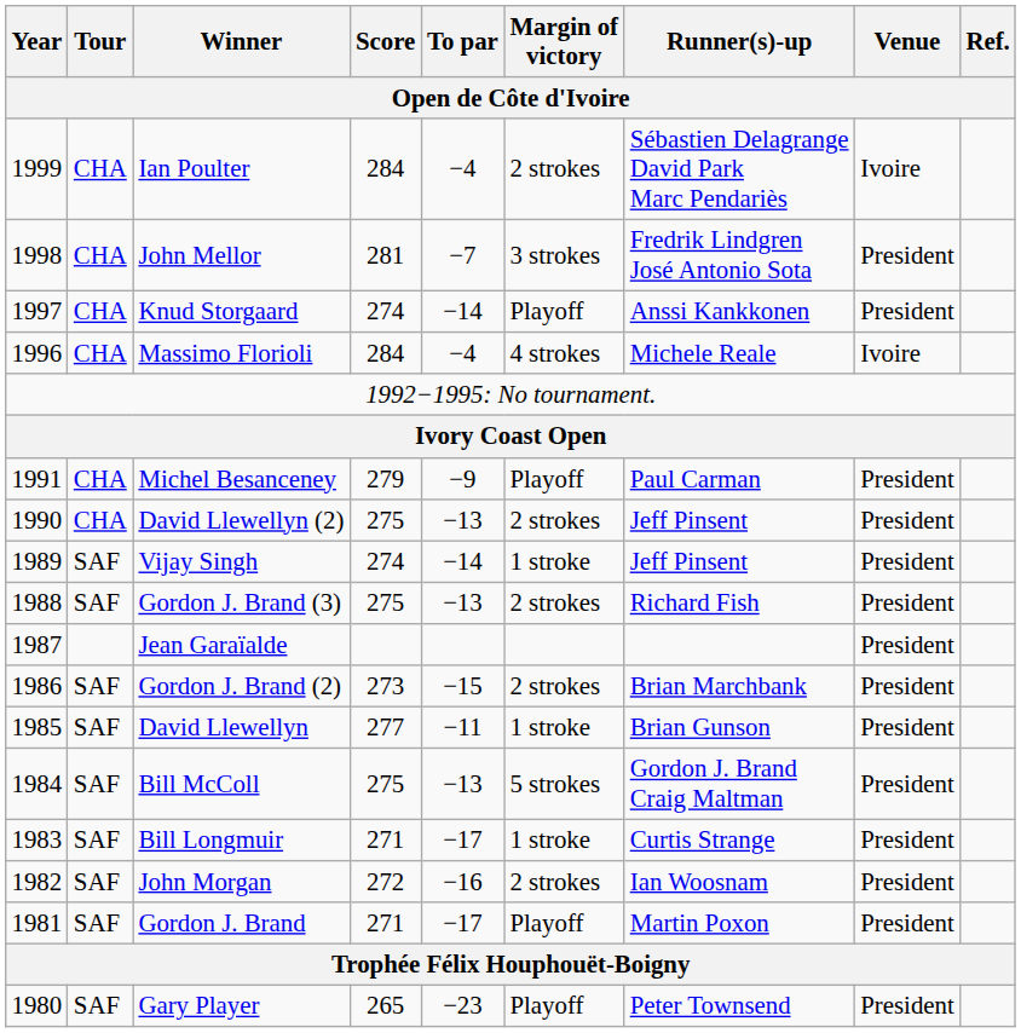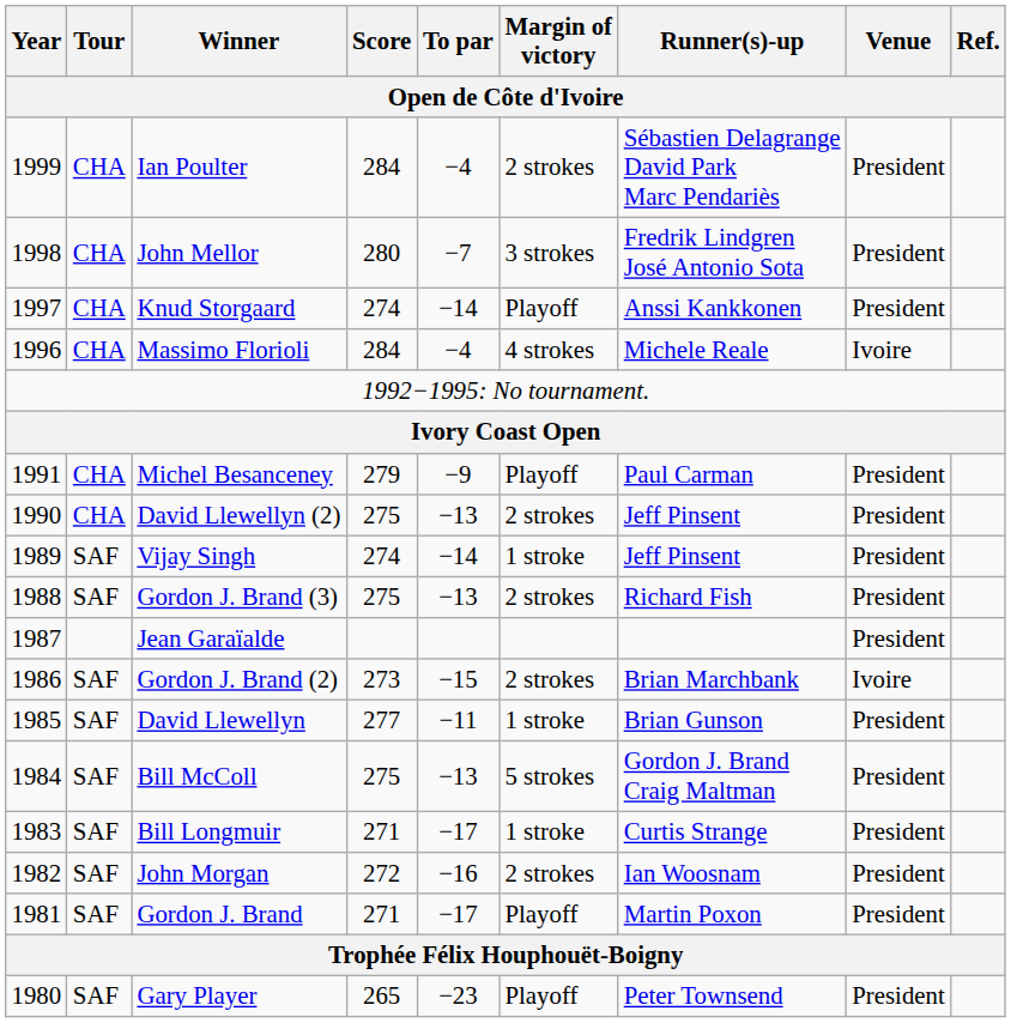Ian Poulter | Venue: Ivoire -> President
John Mellor | Score: 281 -> 280
Gordon J. Brand (2) | Venue: President -> Ivoire
